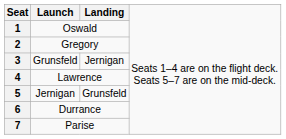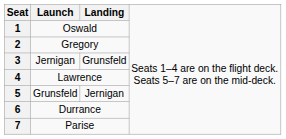3 | column 2: Grunsfeld -> Jernigan
3 | column 3: Jernigan -> Grunsfeld
5 | column 2: Jernigan -> Grunsfeld
5 | column 3: Grunsfeld -> Jernigan
